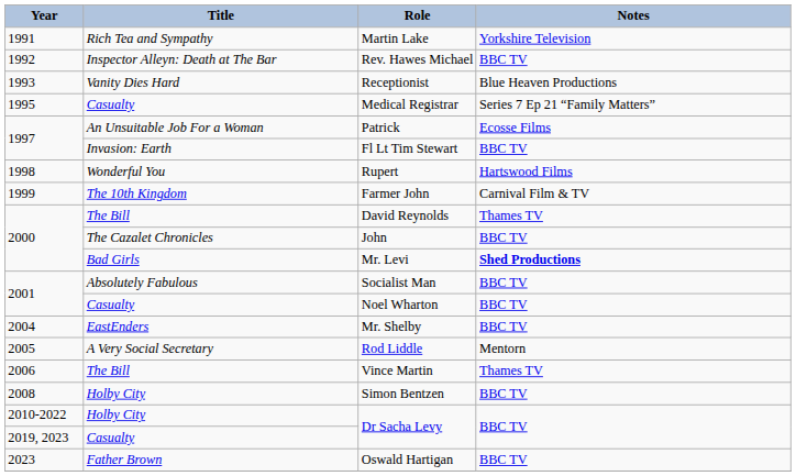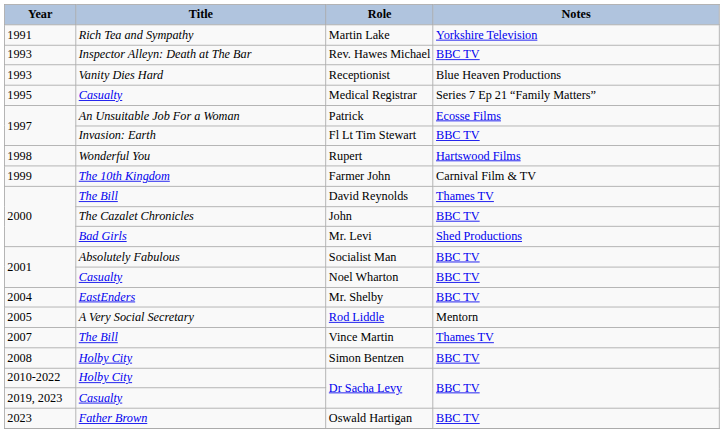Rev. Hawes Michael | Year: 1992 -> 1993
Mr. Levi | Notes: bold -> normal
Vince Martin | Year: 2006 -> 2007
